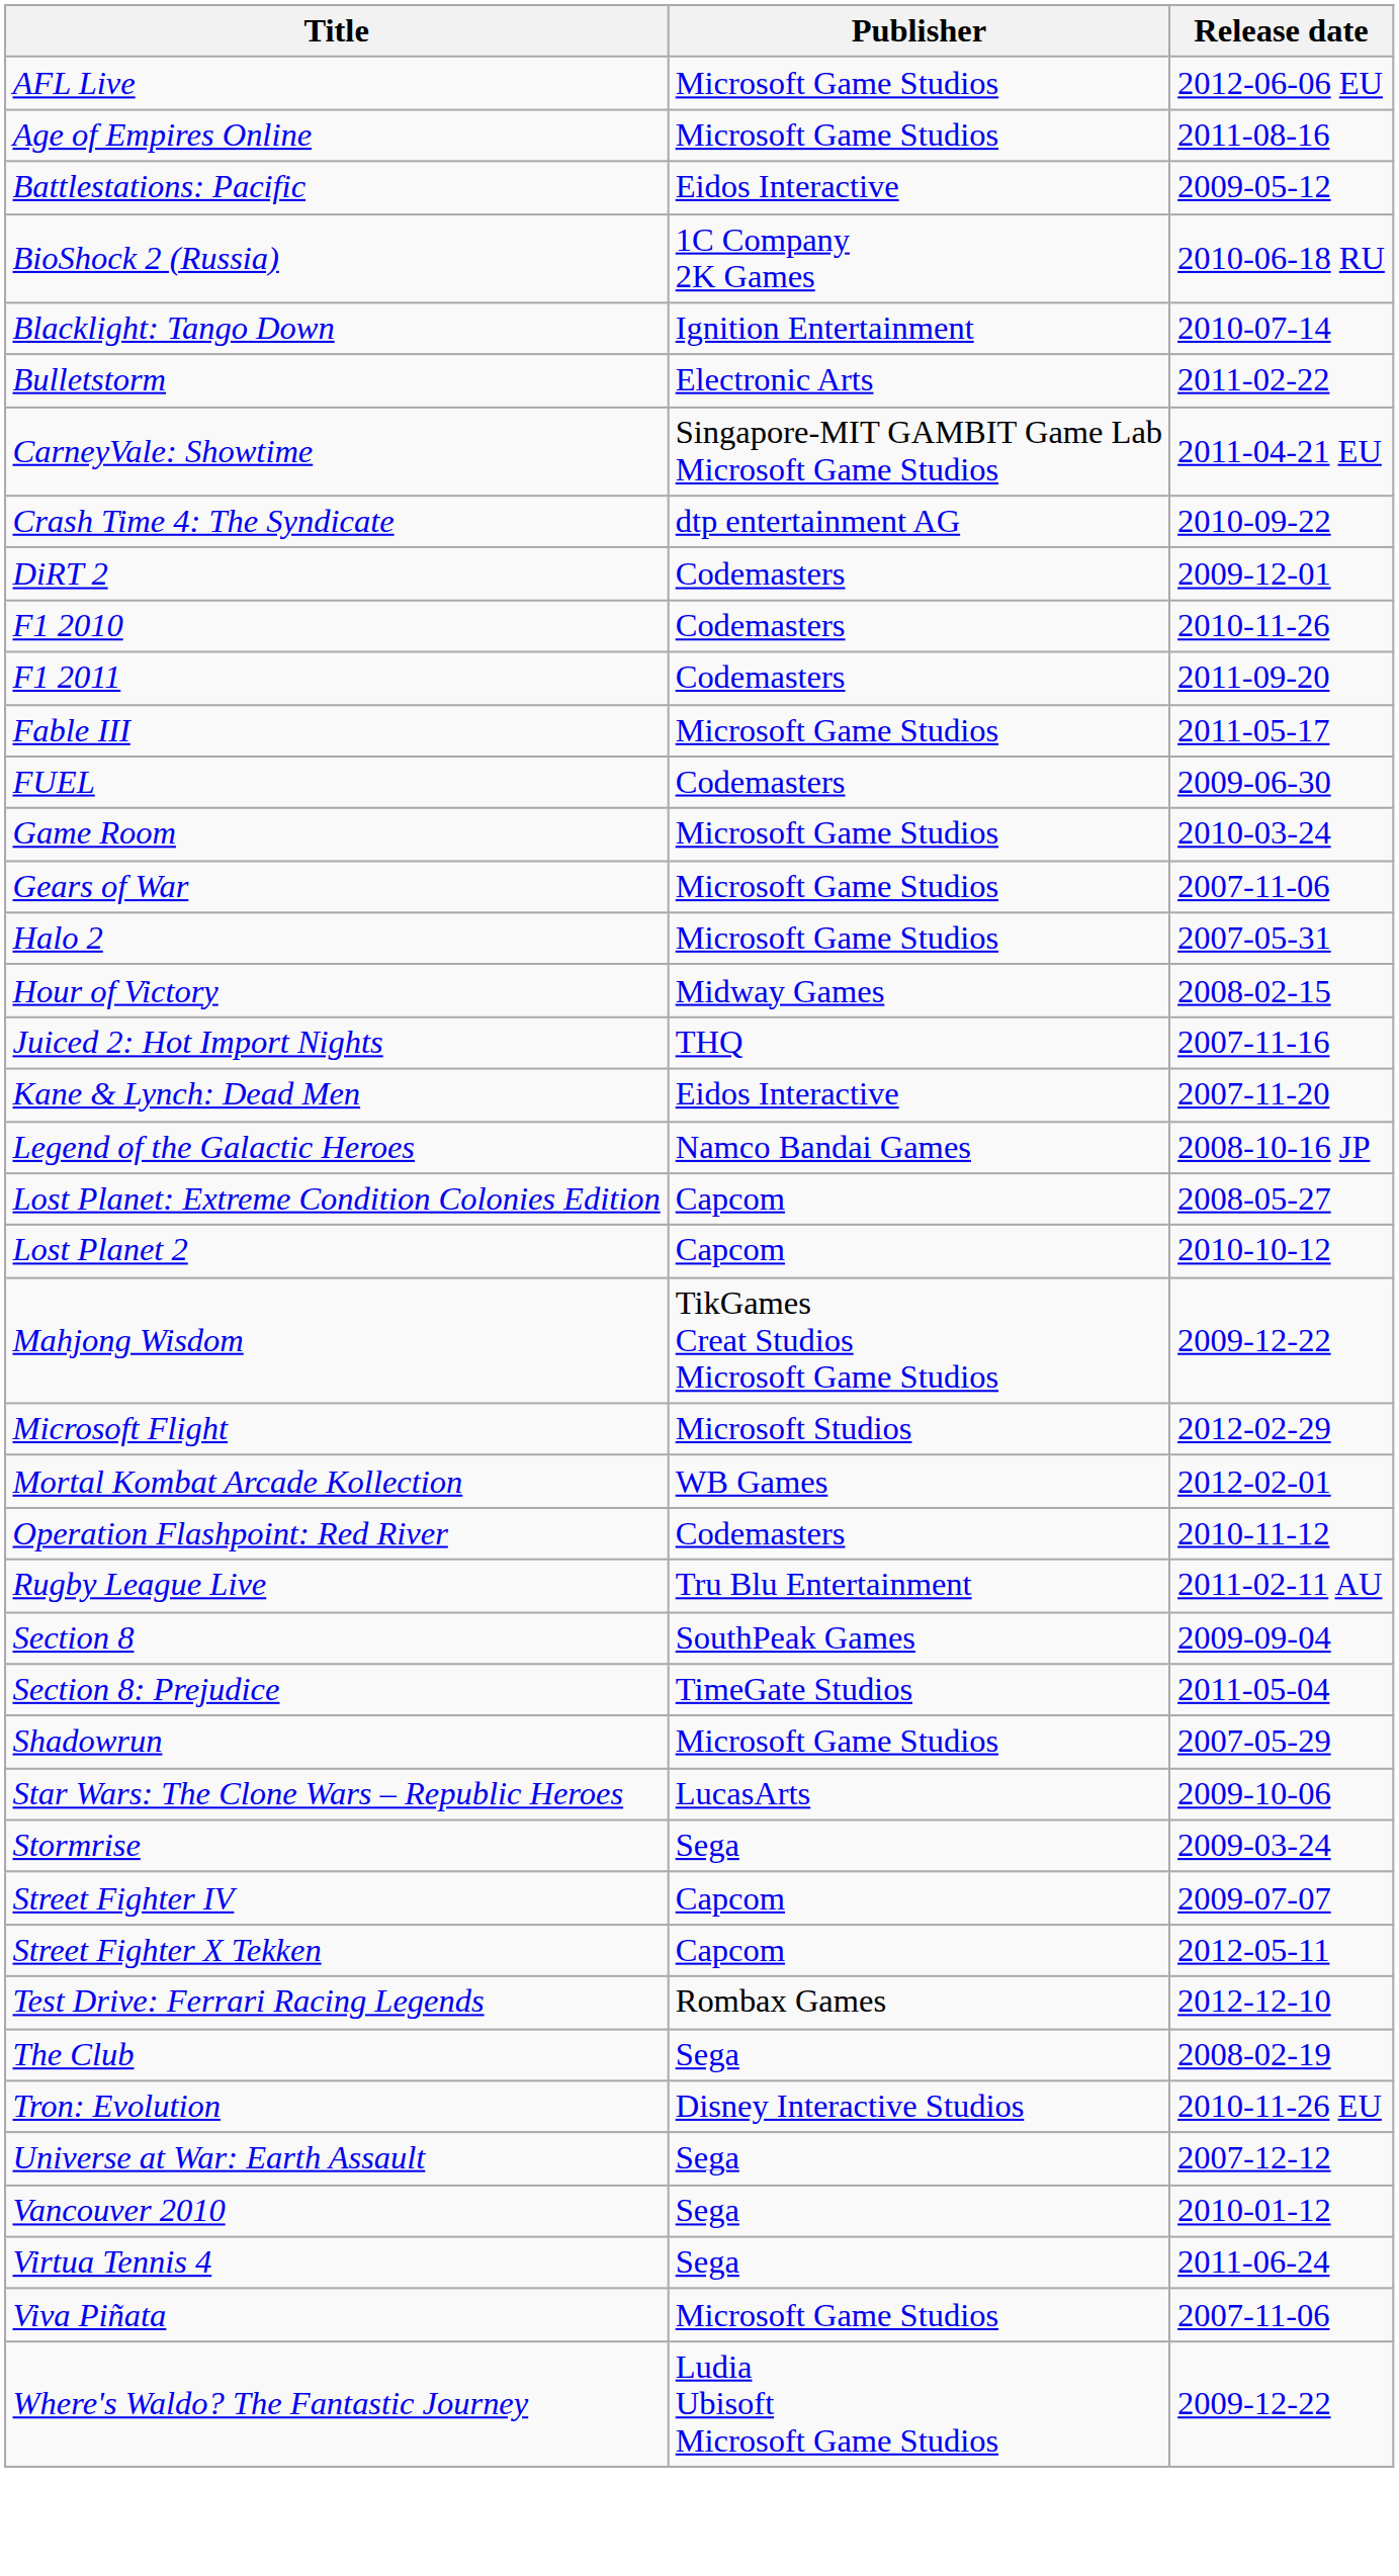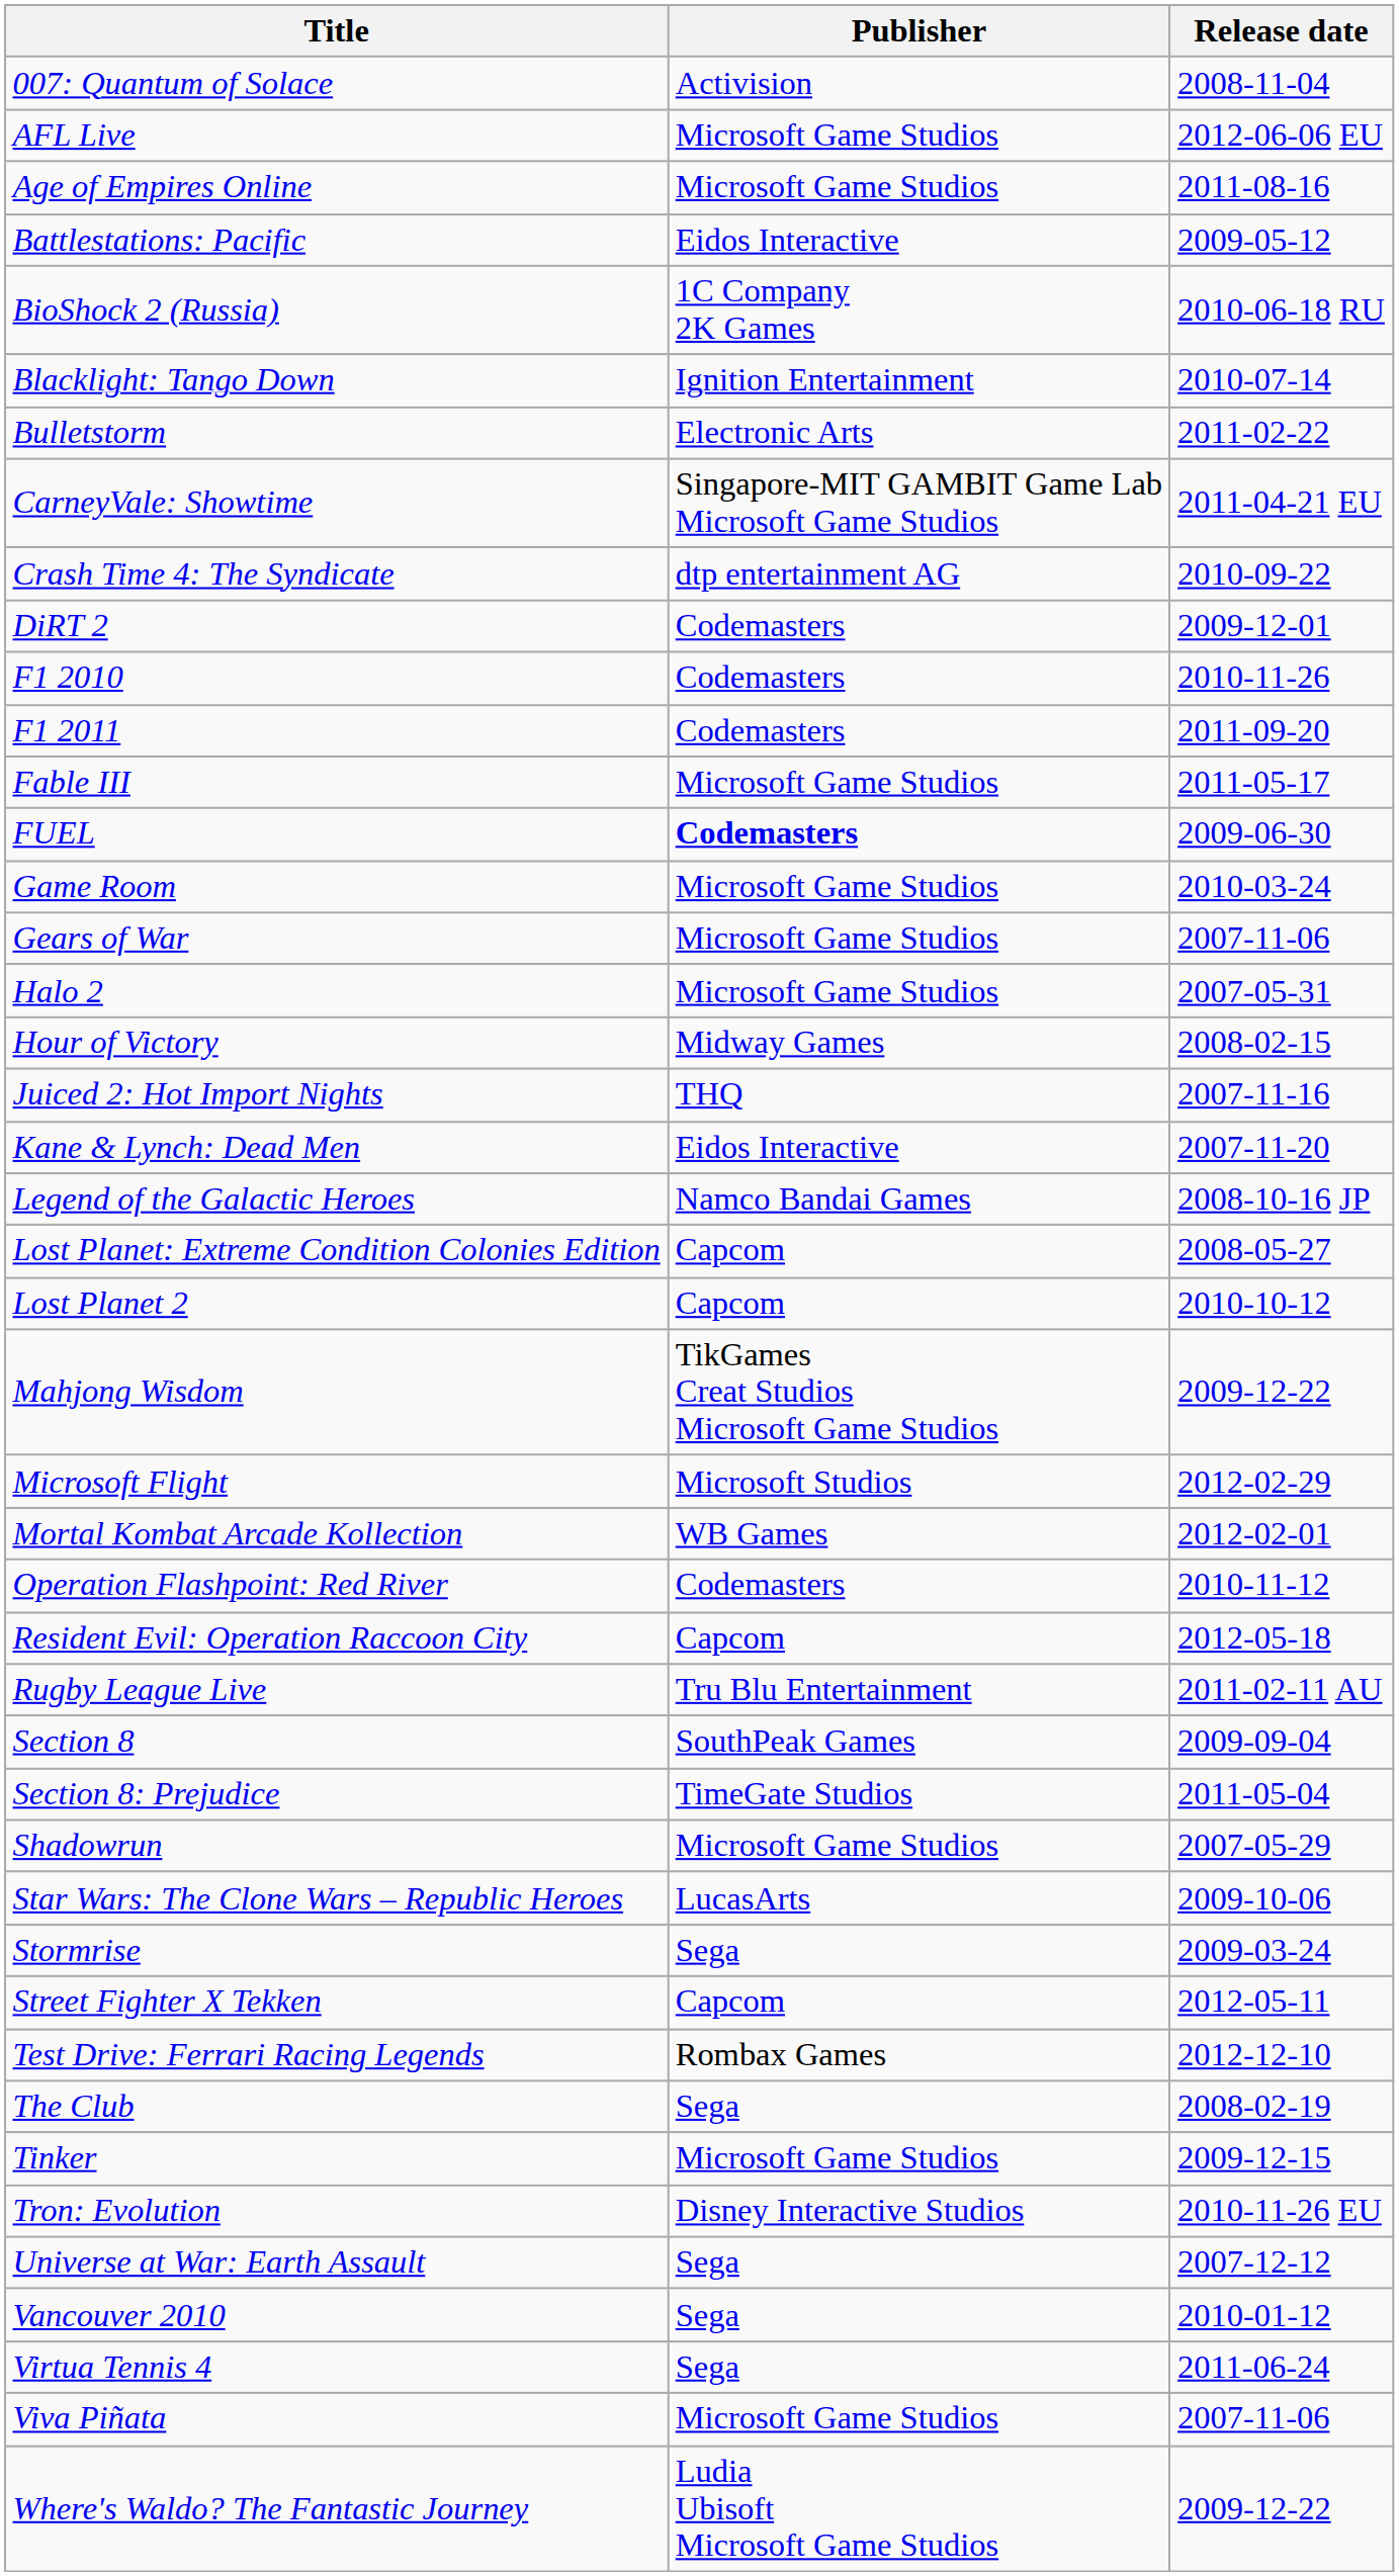+ row: 007: Quantum of Solace | Activision | 2008-11-04
FUEL | Publisher: normal -> bold
+ row: Resident Evil: Operation Raccoon City | Capcom | 2012-05-18
- row: Street Fighter IV | Capcom | 2009-07-07
+ row: Tinker | Microsoft Game Studios | 2009-12-15
